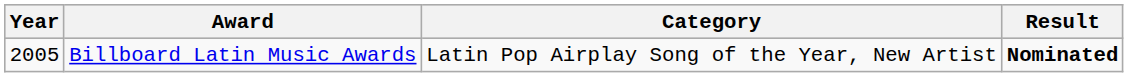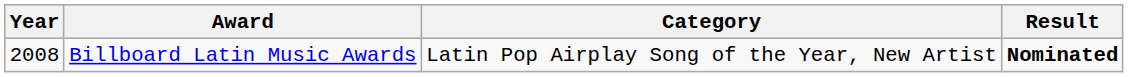Billboard Latin Music Awards | Year: 2005 -> 2008
